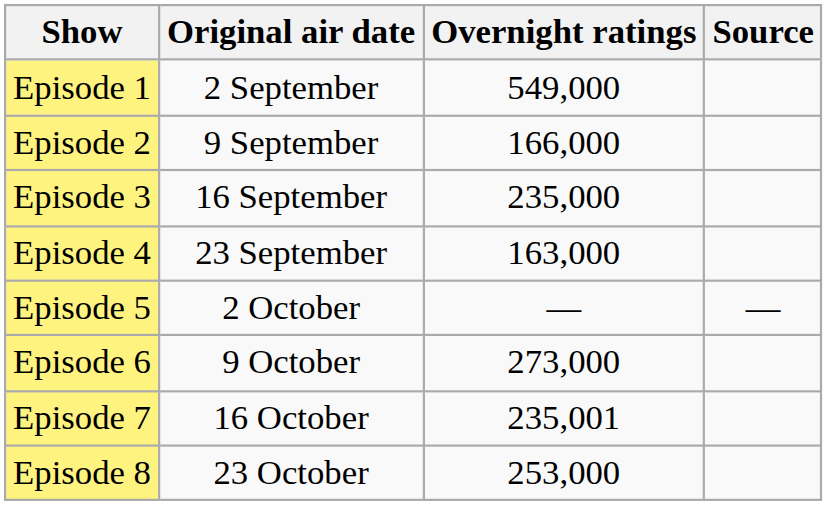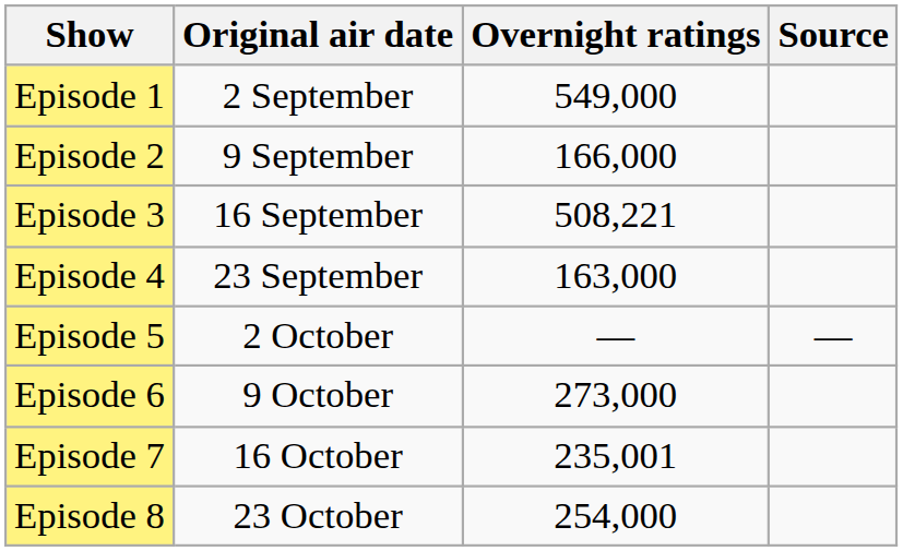Episode 3 | Overnight ratings: 235,000 -> 508,221
Episode 8 | Overnight ratings: 253,000 -> 254,000
